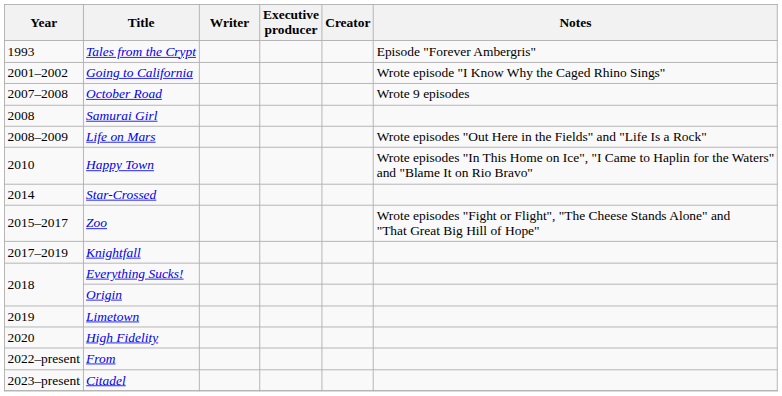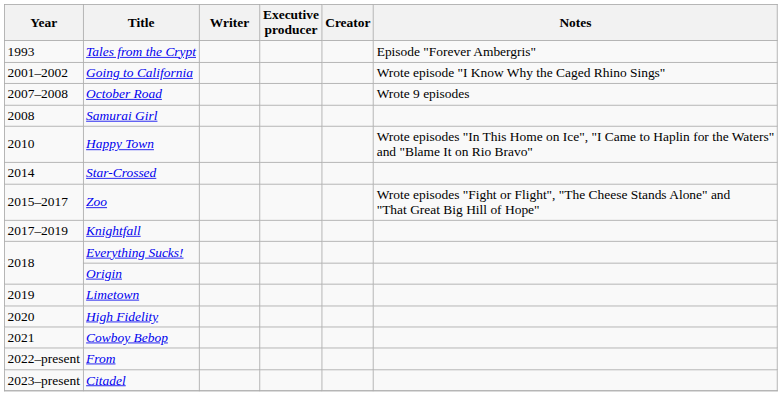- row: 2008–2009 | Life on Mars | Wrote episodes "Out Here in the Fields" and "Life Is a Rock"
+ row: 2021 | Cowboy Bebop
